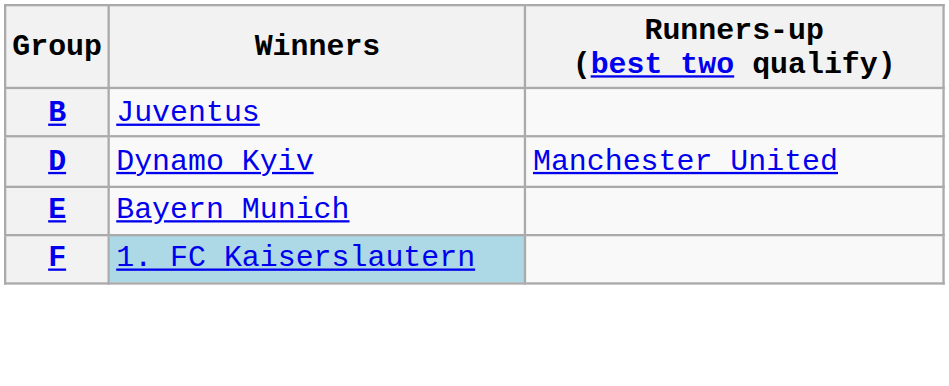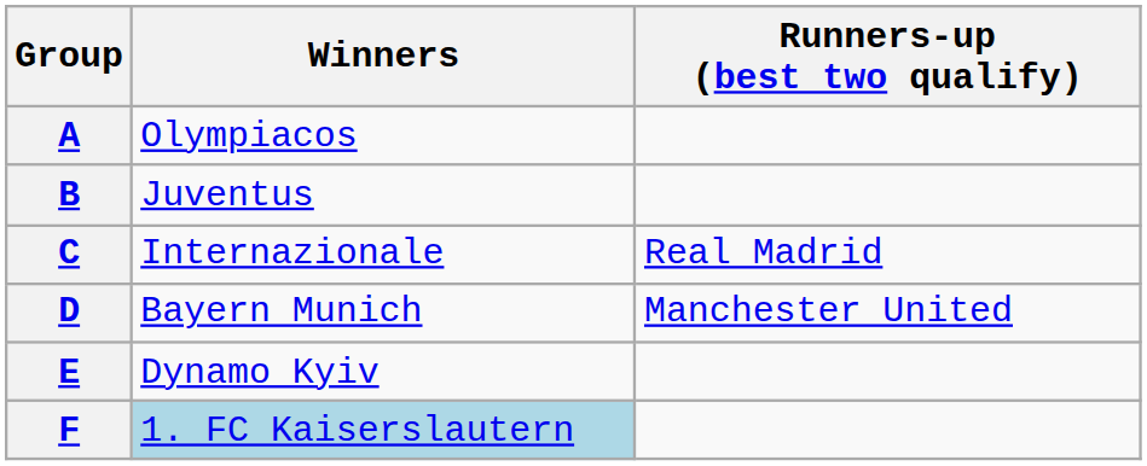+ row: A | Olympiacos
+ row: C | Internazionale | Real Madrid
D | Winners: Dynamo Kyiv -> Bayern Munich
E | Winners: Bayern Munich -> Dynamo Kyiv
